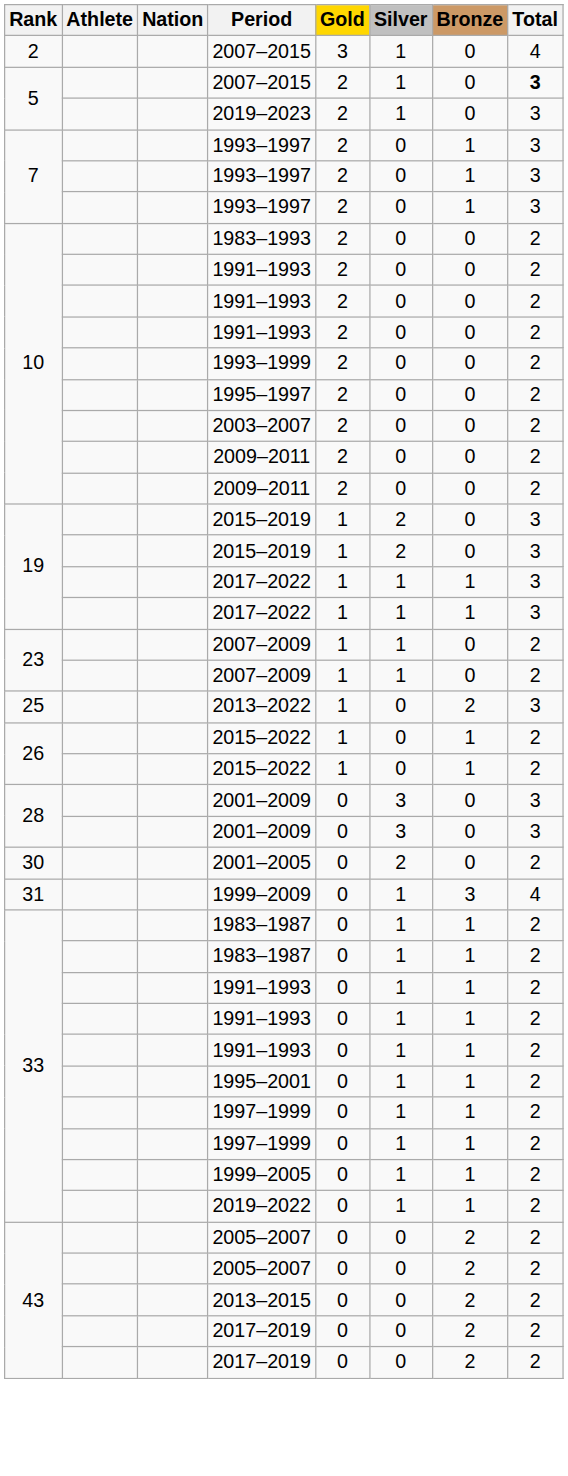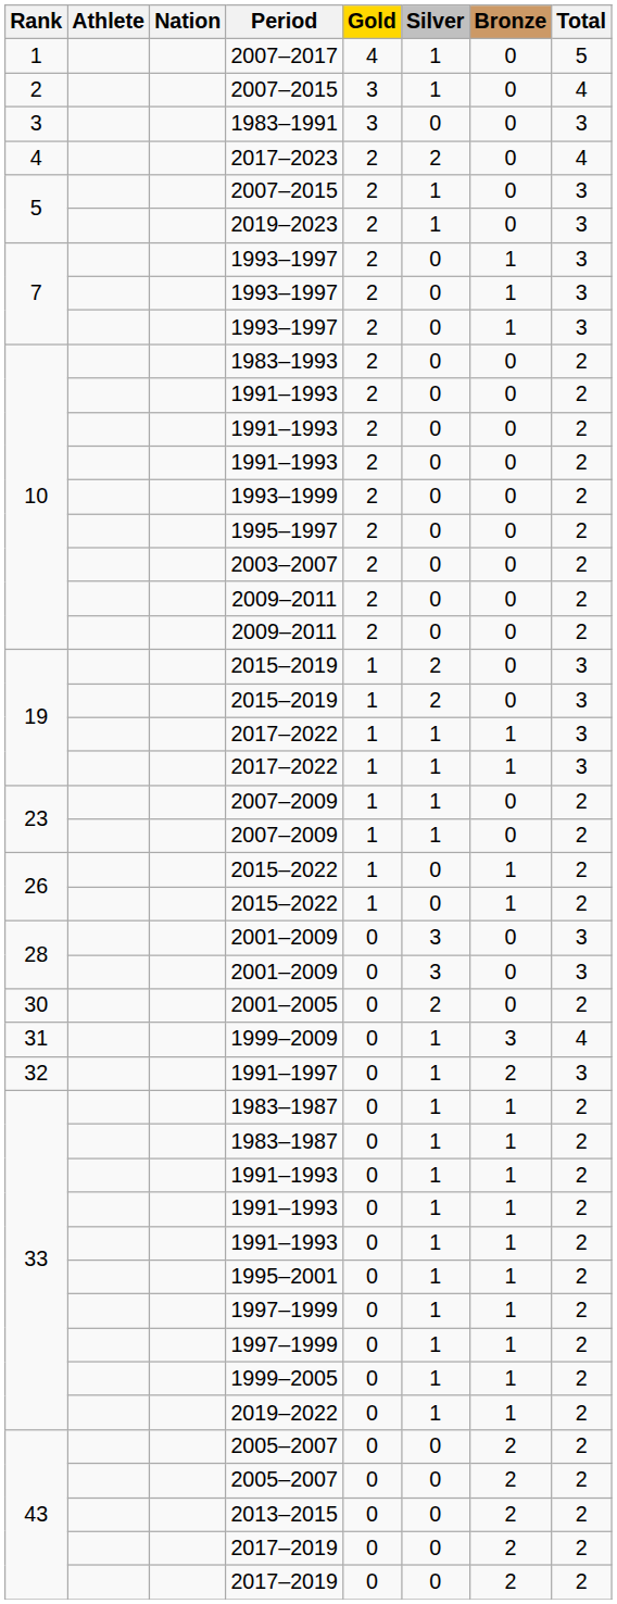+ row: 1 | 2007–2017 | 4 | 1 | 0 | 5
+ row: 3 | 1983–1991 | 3 | 0 | 0 | 3
+ row: 4 | 2017–2023 | 2 | 2 | 0 | 4
5 / 2007–2015 | Total: bold -> normal
- row: 25 | 2013–2022 | 1 | 0 | 2 | 3
+ row: 32 | 1991–1997 | 0 | 1 | 2 | 3
